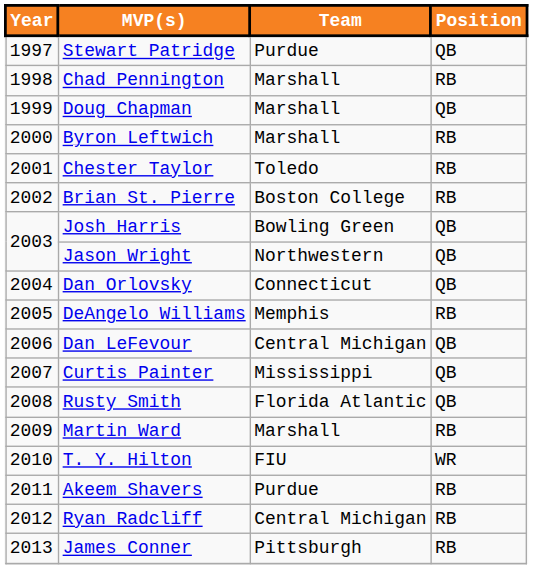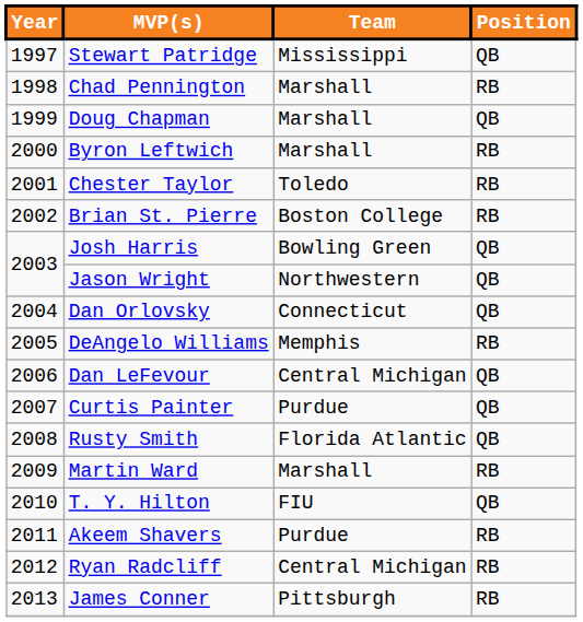Stewart Patridge | Team: Purdue -> Mississippi
Curtis Painter | Team: Mississippi -> Purdue
T. Y. Hilton | Position: WR -> QB
